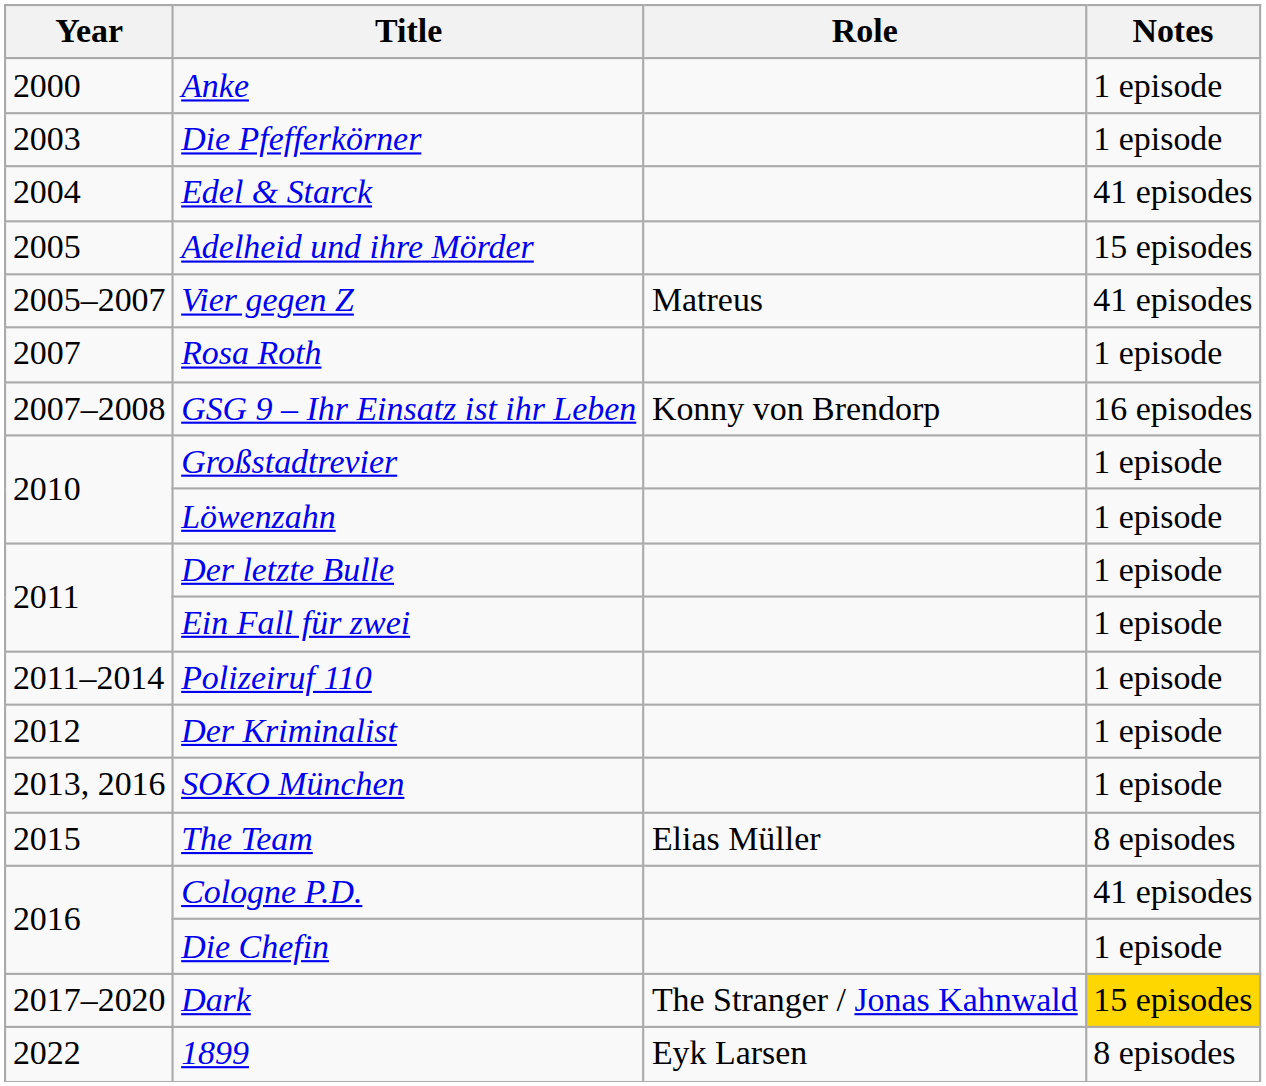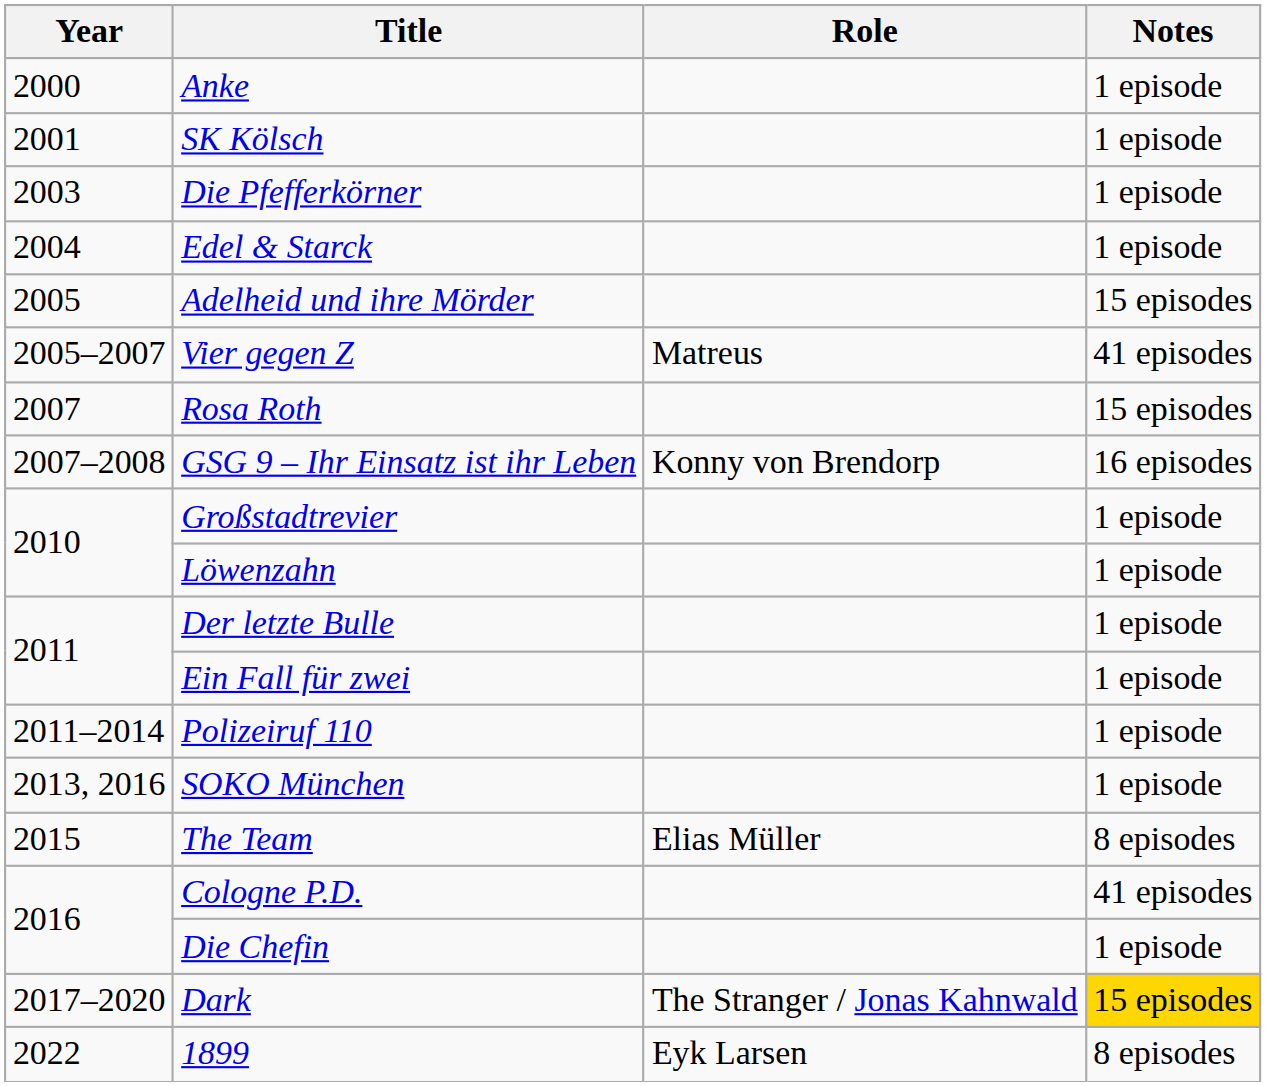+ row: 2001 | SK Kölsch | 1 episode
Edel & Starck | Notes: 41 episodes -> 1 episode
Rosa Roth | Notes: 1 episode -> 15 episodes
- row: 2012 | Der Kriminalist | 1 episode
